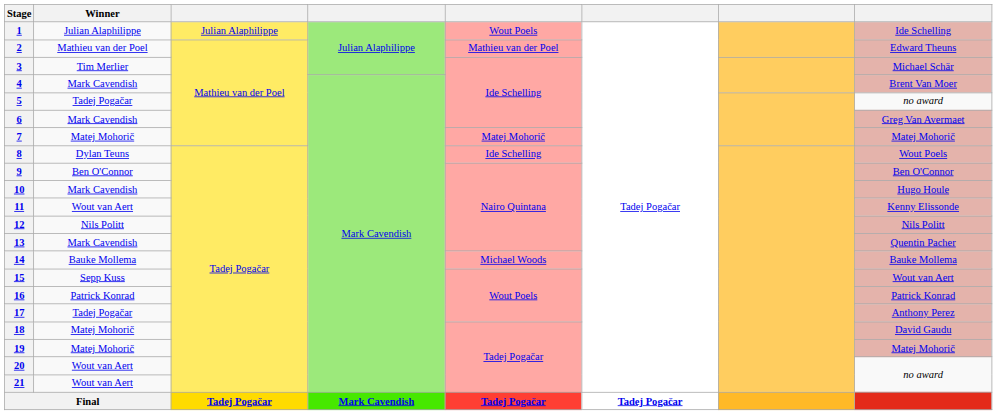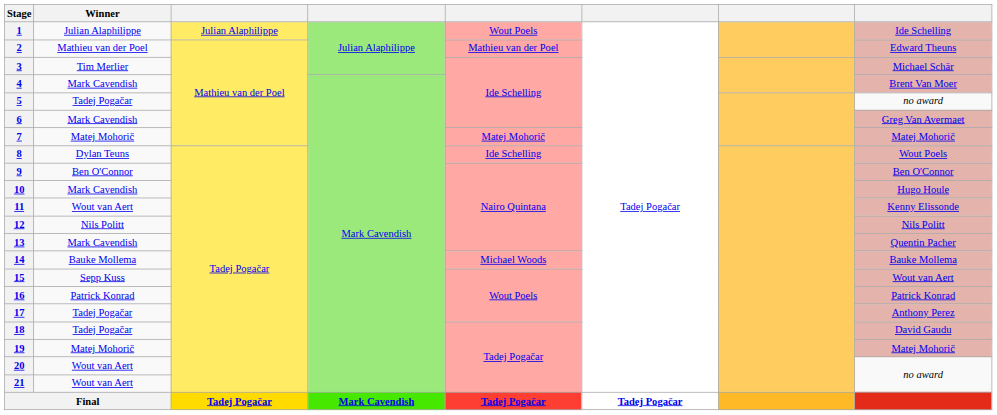18 | Winner: Matej Mohorič -> Tadej Pogačar
